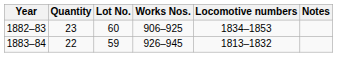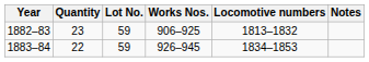1882–83 | Lot No.: 60 -> 59
1882–83 | Locomotive numbers: 1834–1853 -> 1813–1832
1883–84 | Locomotive numbers: 1813–1832 -> 1834–1853
